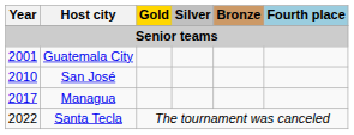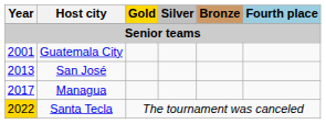San José | Year: 2010 -> 2013
Santa Tecla | Year: no background -> gold background
